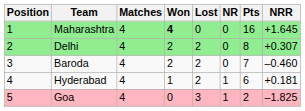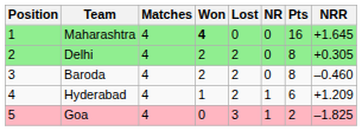Delhi | NRR: +0.307 -> +0.305
Baroda | Pts: 7 -> 8
Hyderabad | NRR: +0.181 -> +1.209
